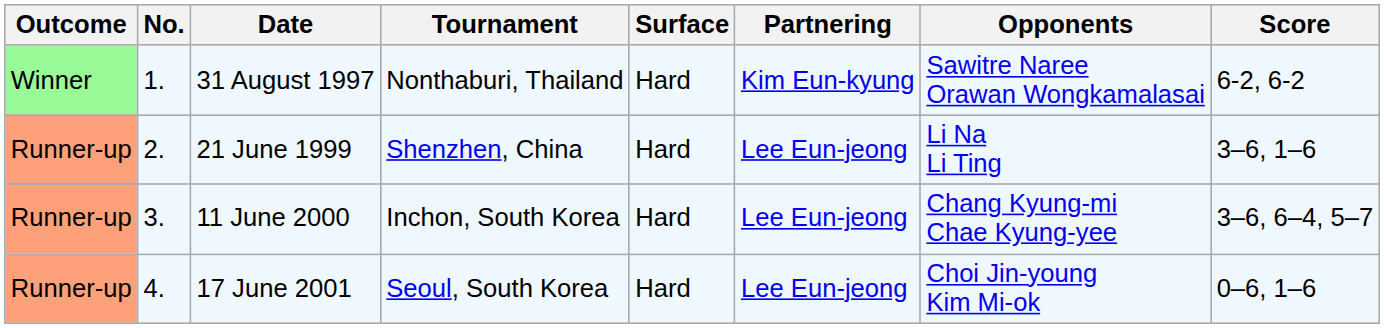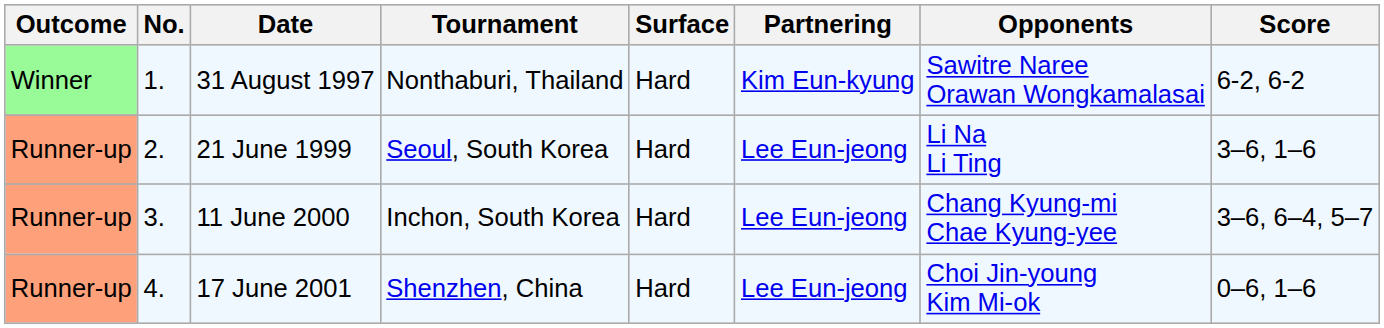21 June 1999 | Tournament: Shenzhen, China -> Seoul, South Korea
17 June 2001 | Tournament: Seoul, South Korea -> Shenzhen, China
